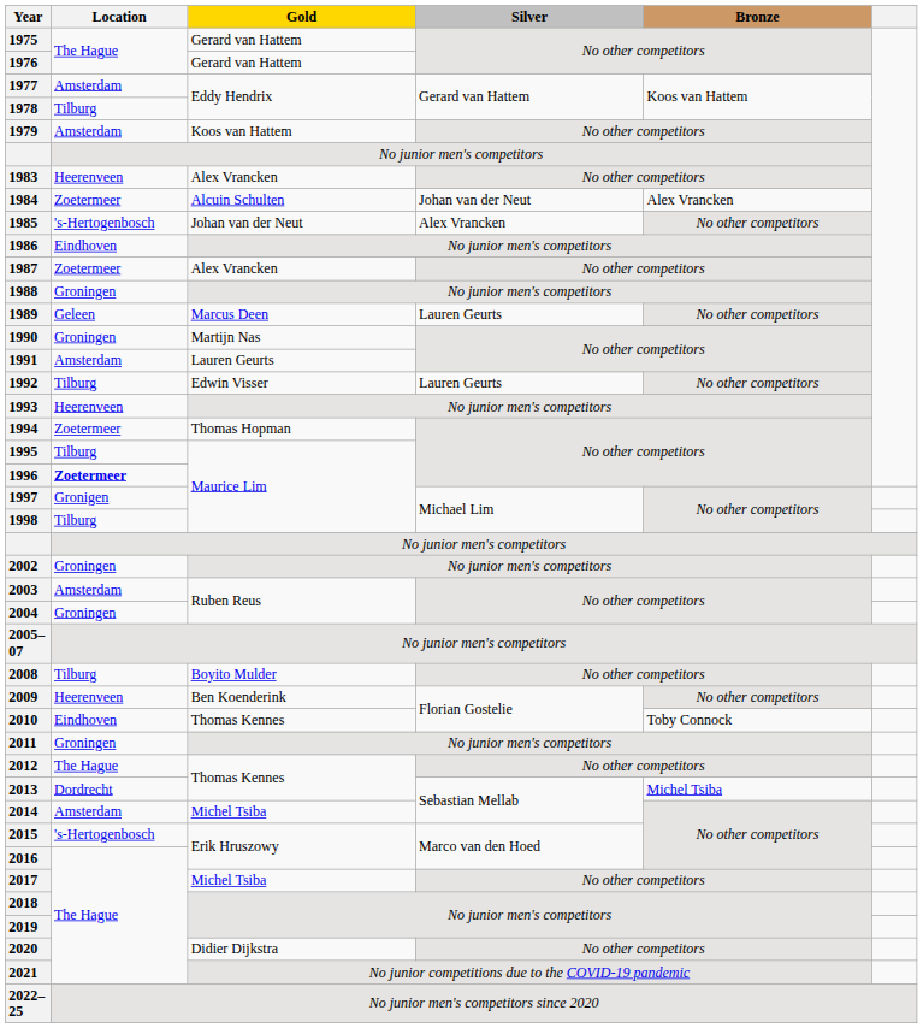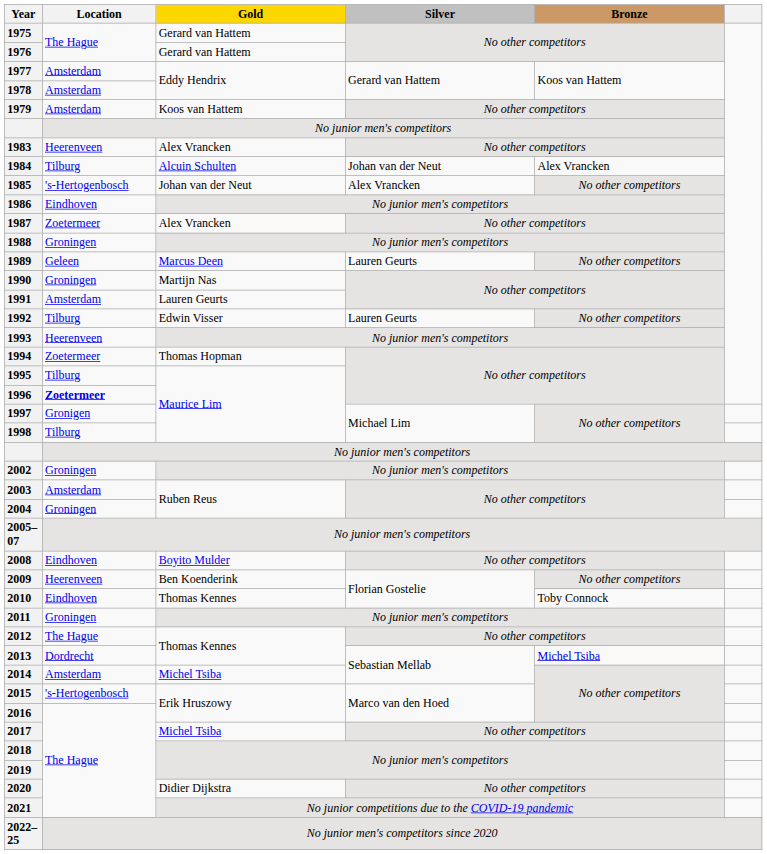1978 | Location: Tilburg -> Amsterdam
1984 | Location: Zoetermeer -> Tilburg
2008 | Location: Tilburg -> Eindhoven
